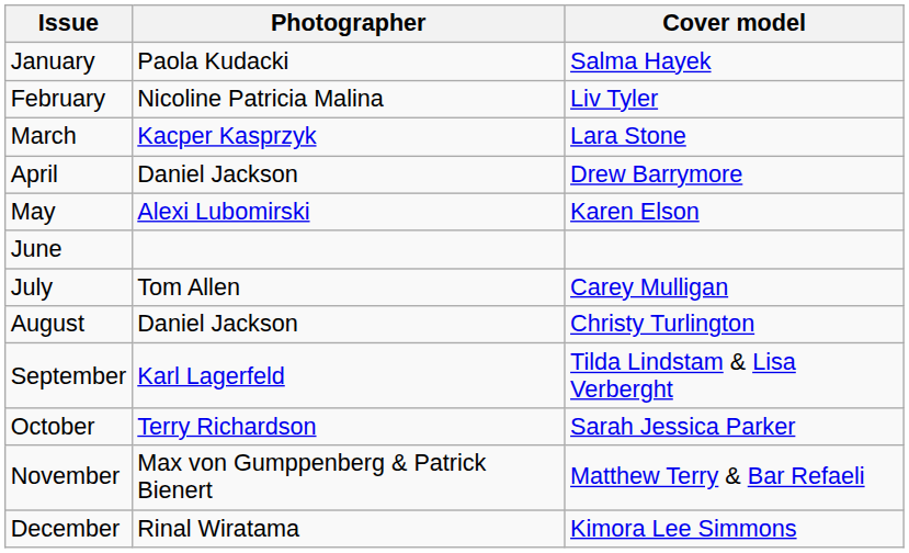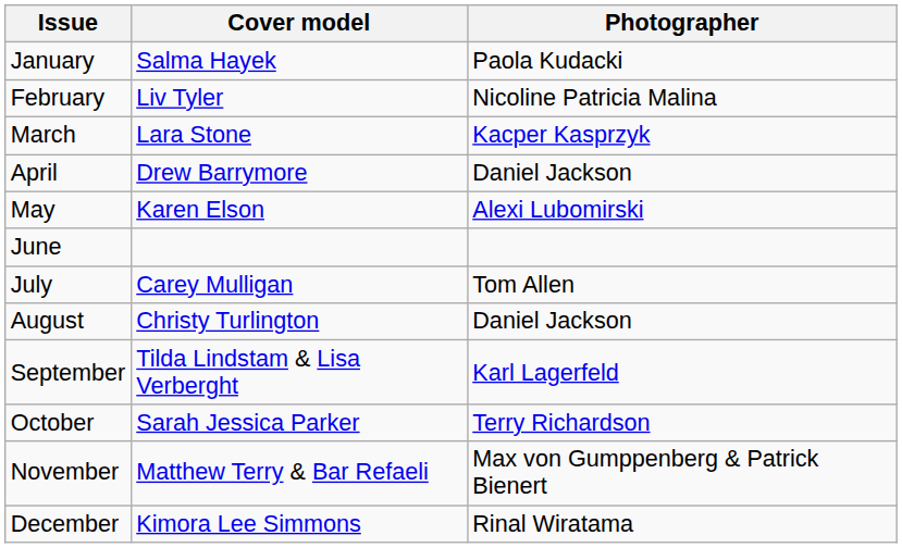columns swapped: Cover model <-> Photographer
